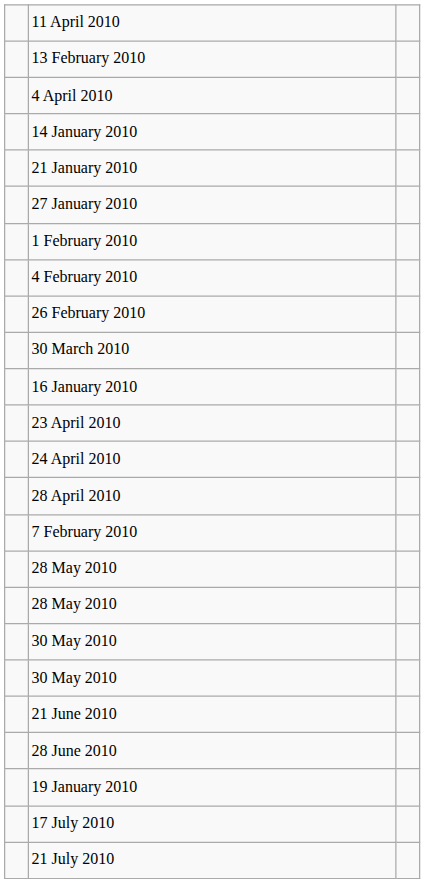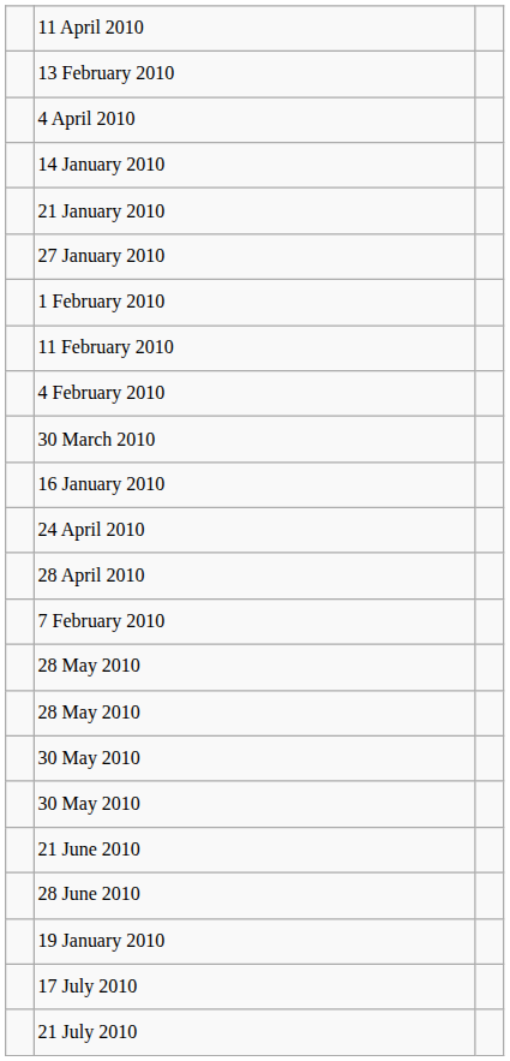+ row: 11 February 2010
- row: 26 February 2010
- row: 23 April 2010
